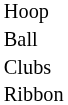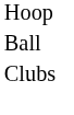- row: Ribbon
